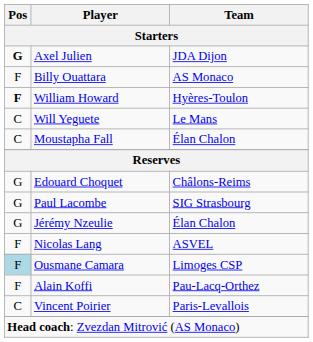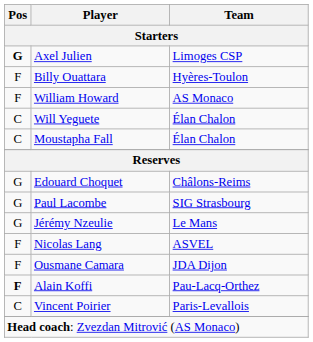Axel Julien | Team: JDA Dijon -> Limoges CSP
Billy Ouattara | Team: AS Monaco -> Hyères-Toulon
William Howard | Pos: bold -> normal
William Howard | Team: Hyères-Toulon -> AS Monaco
Will Yeguete | Team: Le Mans -> Élan Chalon
Jérémy Nzeulie | Team: Élan Chalon -> Le Mans
Ousmane Camara | Pos: lightblue background -> no background
Ousmane Camara | Team: Limoges CSP -> JDA Dijon
Alain Koffi | Pos: normal -> bold
